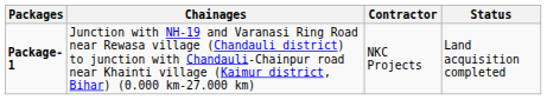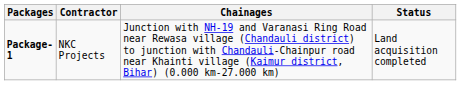columns swapped: Chainages <-> Contractor
